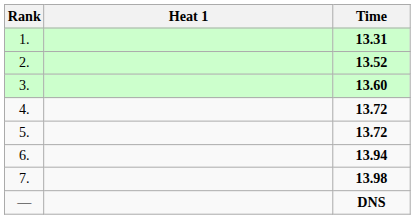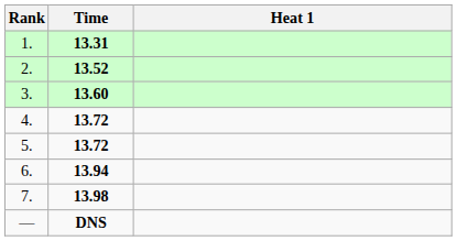columns swapped: Heat 1 <-> Time
